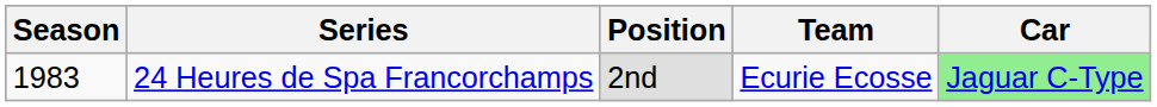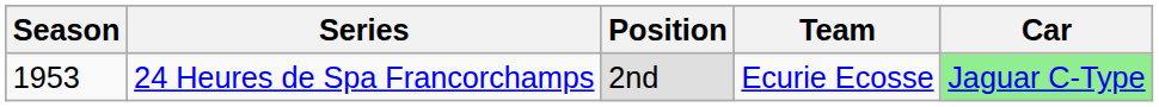24 Heures de Spa Francorchamps | Season: 1983 -> 1953
